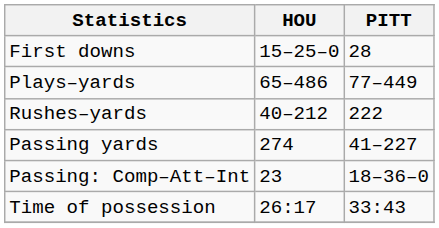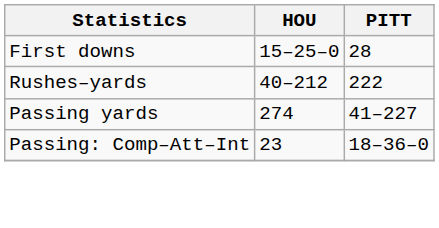- row: Plays–yards | 65–486 | 77–449
- row: Time of possession | 26:17 | 33:43
